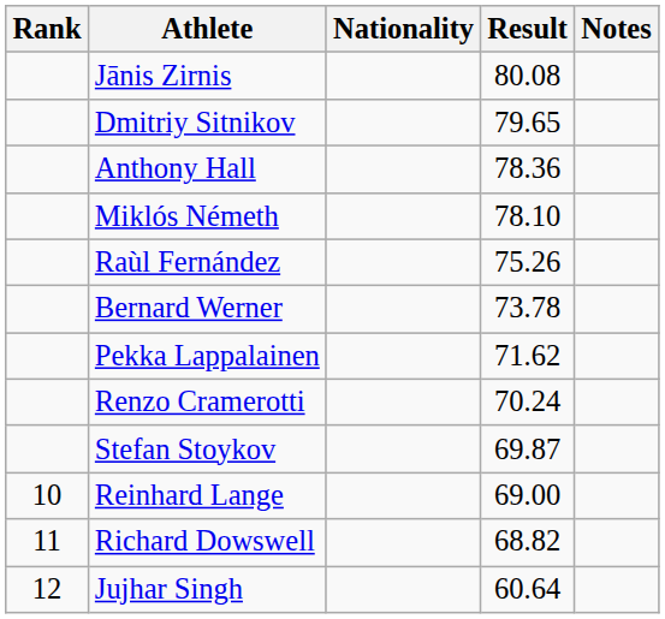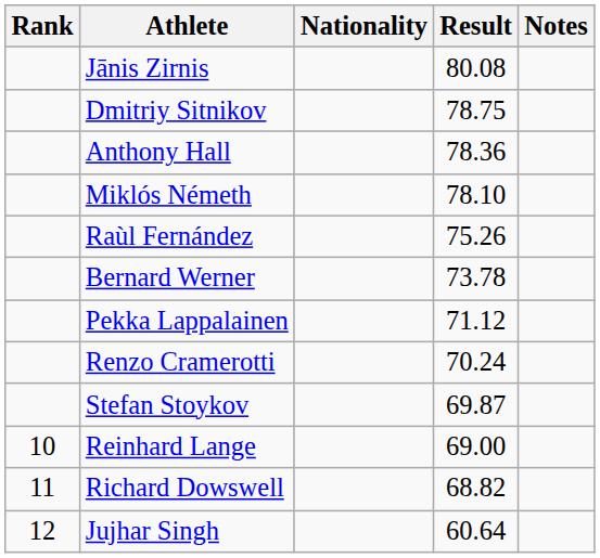Dmitriy Sitnikov | Result: 79.65 -> 78.75
Pekka Lappalainen | Result: 71.62 -> 71.12
